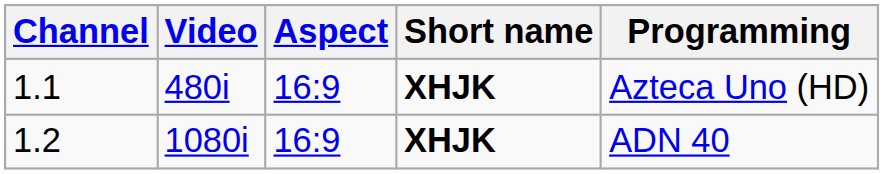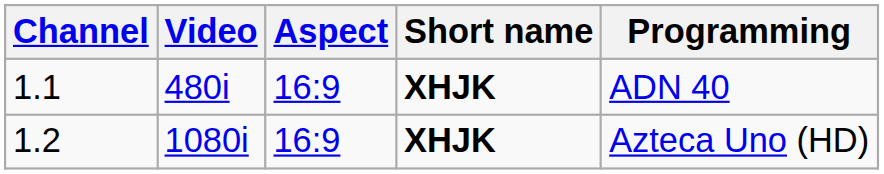1.1 | Programming: Azteca Uno (HD) -> ADN 40
1.2 | Programming: ADN 40 -> Azteca Uno (HD)
